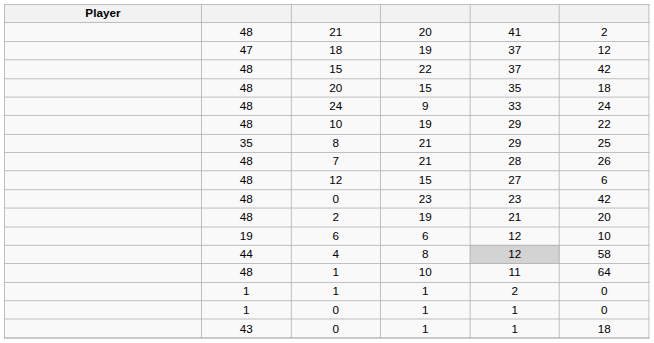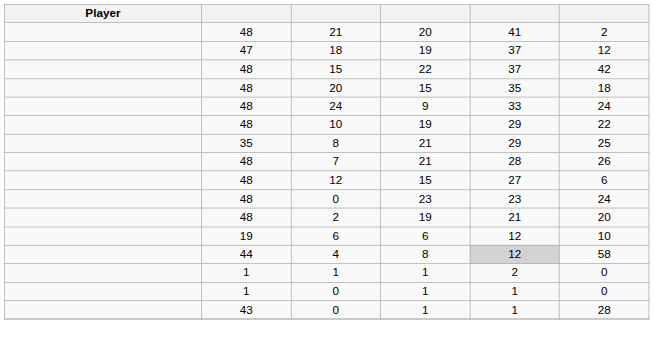48 / 0 | column 6: 42 -> 24
- row: 48 | 1 | 10 | 11 | 64
43 / 0 | column 6: 18 -> 28
